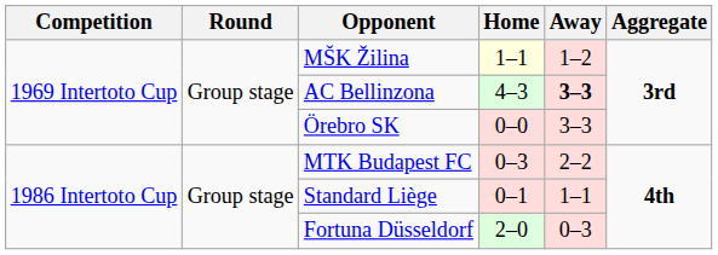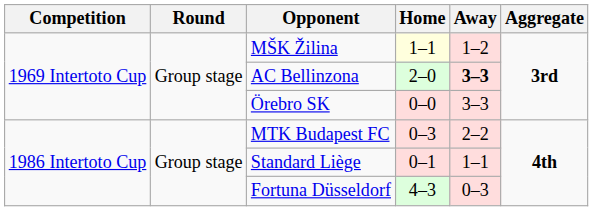AC Bellinzona | Home: 4–3 -> 2–0
Fortuna Düsseldorf | Home: 2–0 -> 4–3
